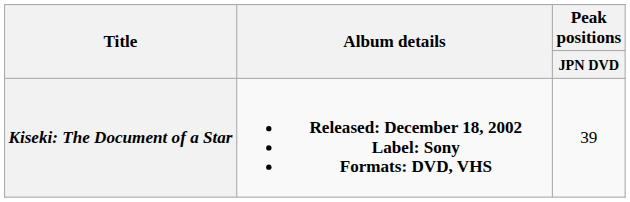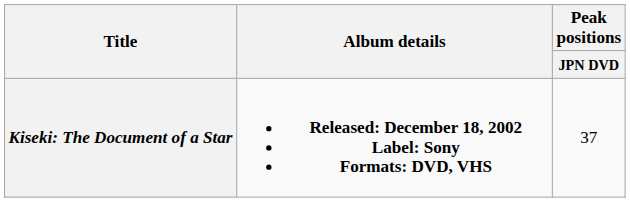Kiseki: The Document of a Star | Peak positions / JPN DVD: 39 -> 37
